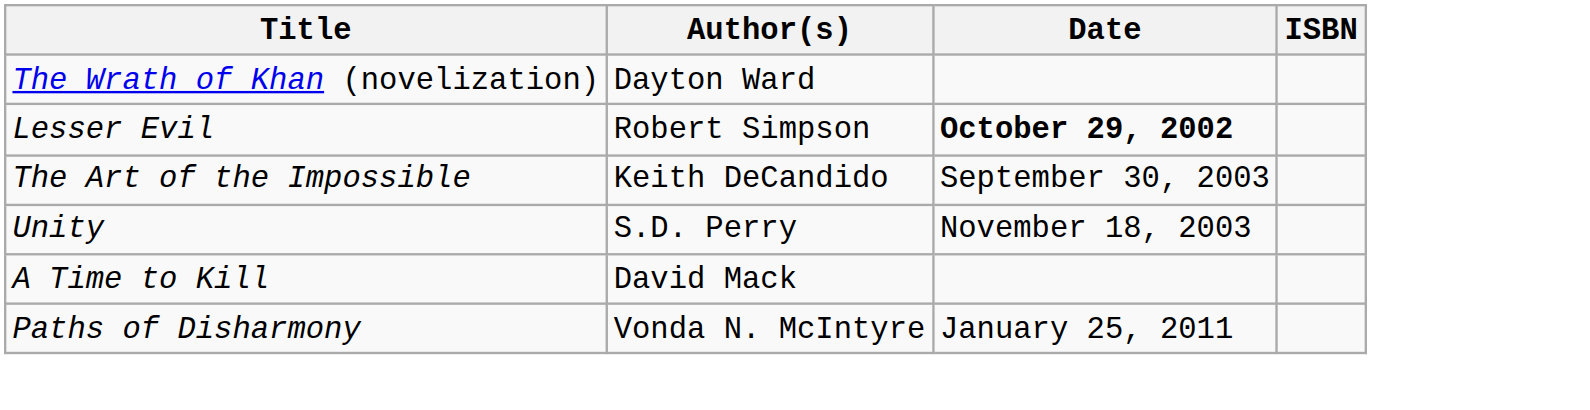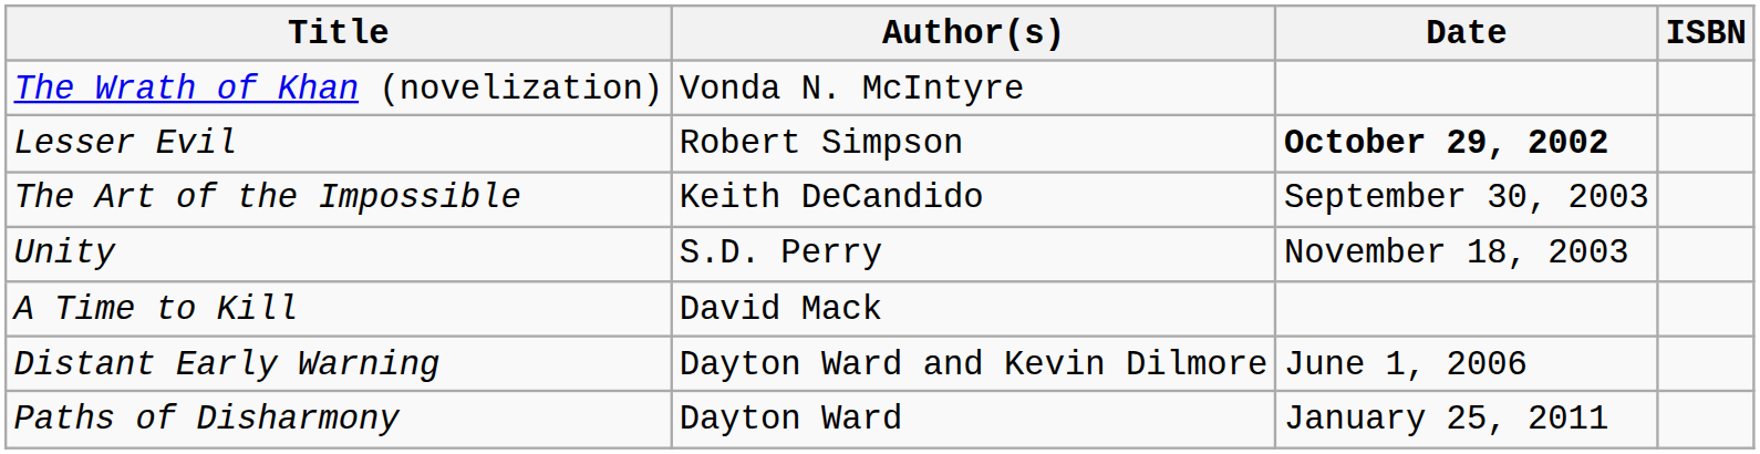The Wrath of Khan (novelization) | Author(s): Dayton Ward -> Vonda N. McIntyre
+ row: Distant Early Warning | Dayton Ward and Kevin Dilmore | June 1, 2006
Paths of Disharmony | Author(s): Vonda N. McIntyre -> Dayton Ward
